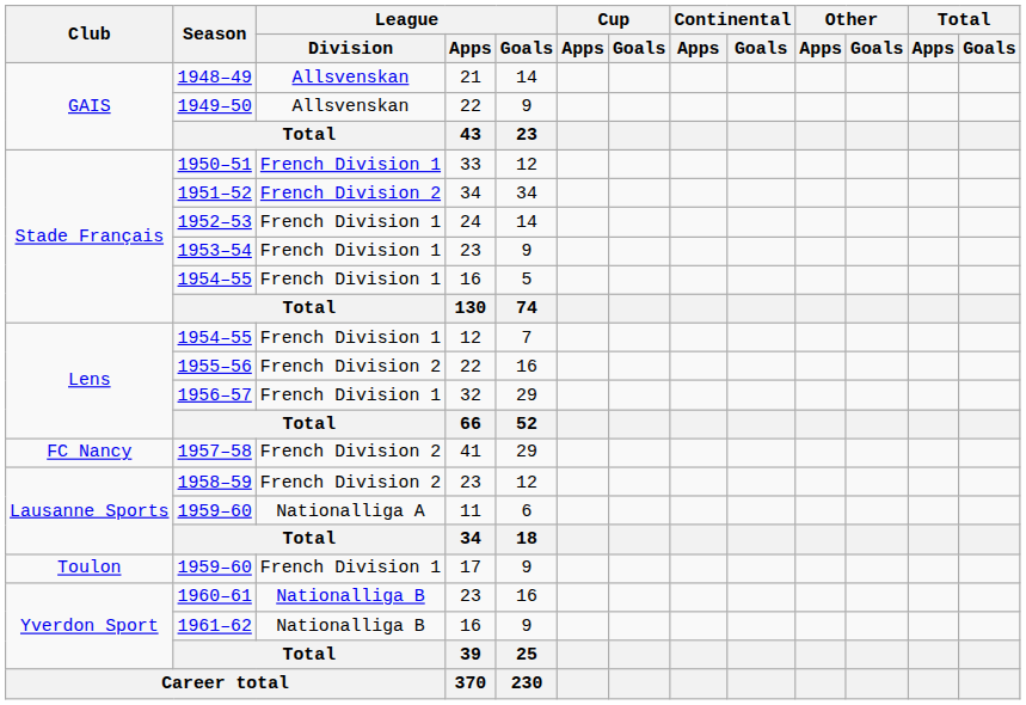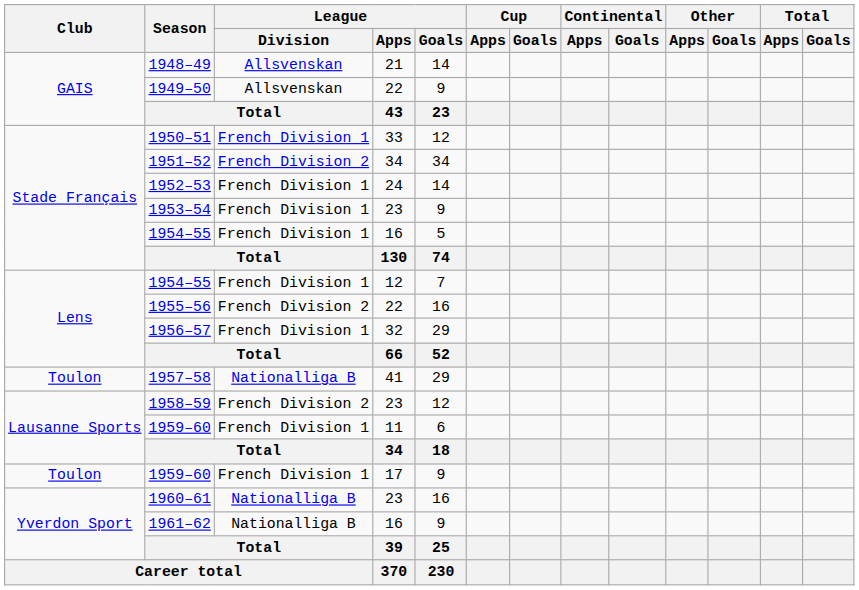1957–58 | Club: FC Nancy -> Toulon
1957–58 | League / Division: French Division 2 -> Nationalliga B
1959–60 / 11 | League / Division: Nationalliga A -> French Division 1
